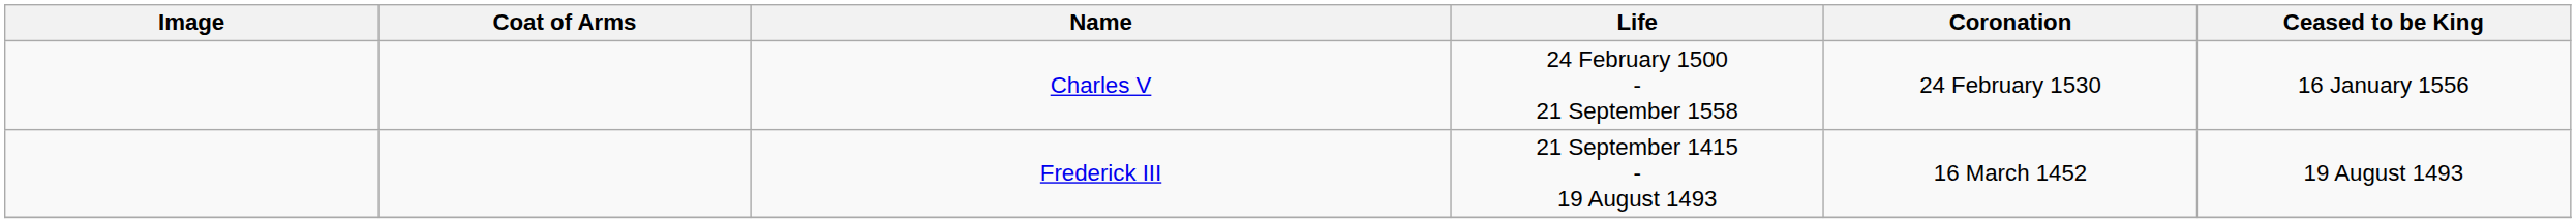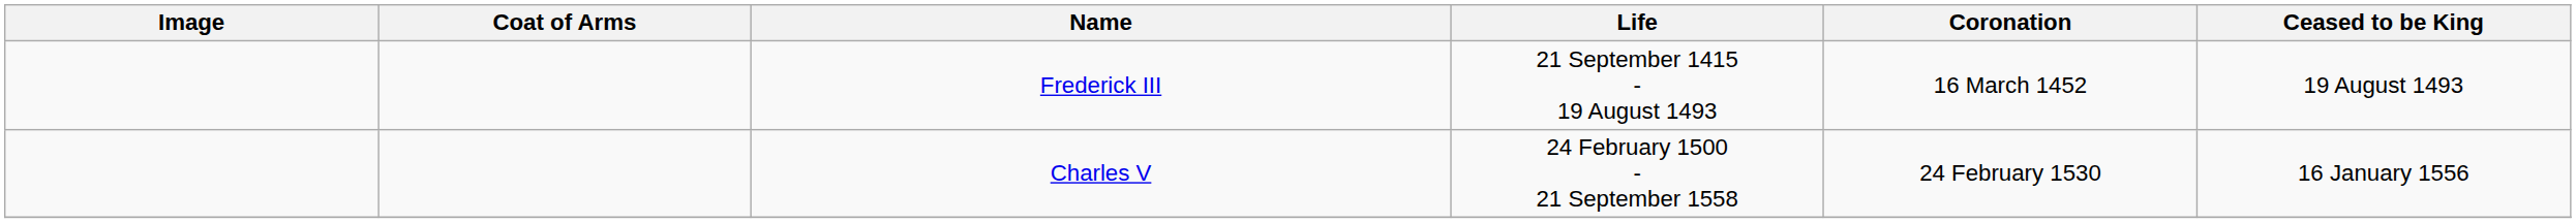rows swapped: Frederick III <-> Charles V
